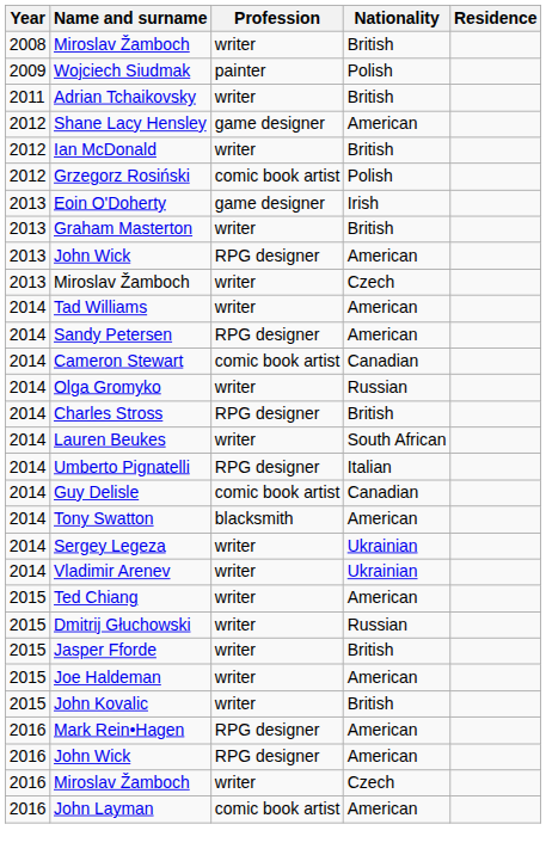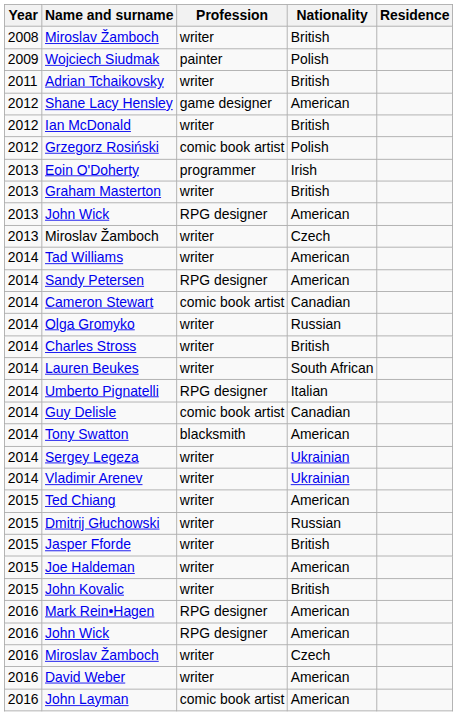Eoin O'Doherty | Profession: game designer -> programmer
Charles Stross | Profession: RPG designer -> writer
+ row: 2016 | David Weber | writer | American
